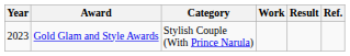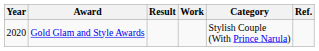columns swapped: Category <-> Result
Gold Glam and Style Awards | Year: 2023 -> 2020
